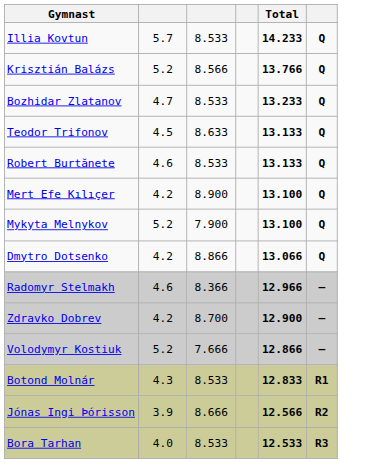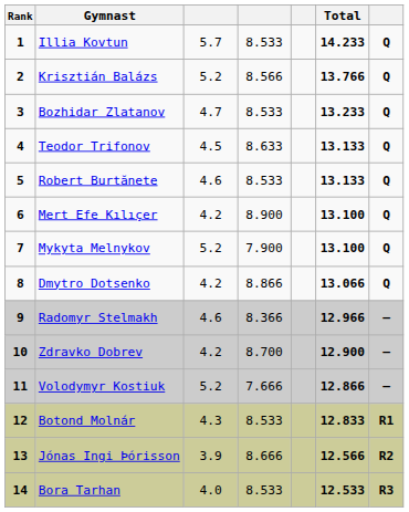+ column: Rank | 1 | 2 | 3 | 4 | 5 | 6 | 7 | 8 | 9 | 10 | 11 | 12 | 13 | 14
